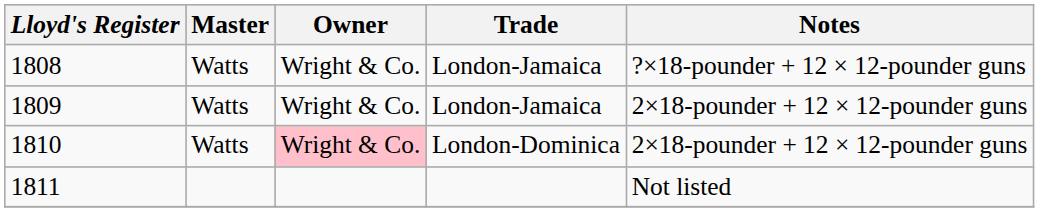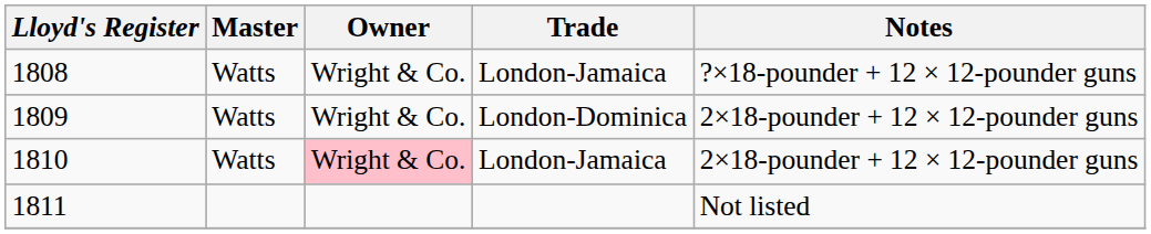1809 | Trade: London-Jamaica -> London-Dominica
1810 | Trade: London-Dominica -> London-Jamaica
